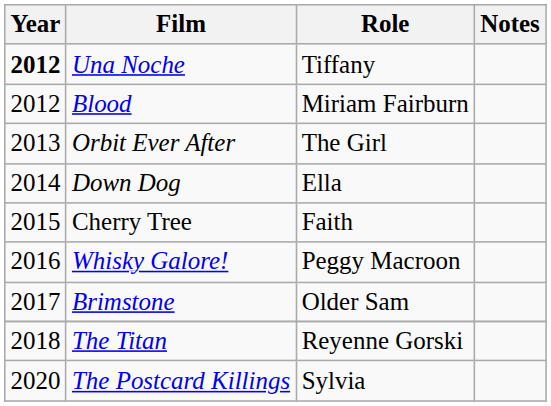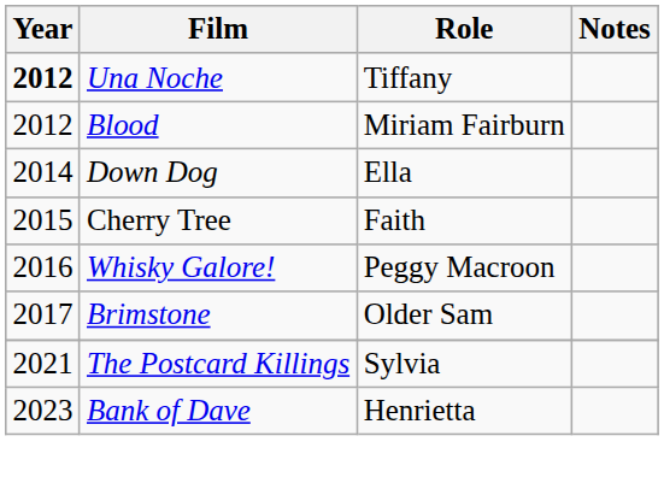- row: 2013 | Orbit Ever After | The Girl
- row: 2018 | The Titan | Reyenne Gorski
The Postcard Killings | Year: 2020 -> 2021
+ row: 2023 | Bank of Dave | Henrietta
